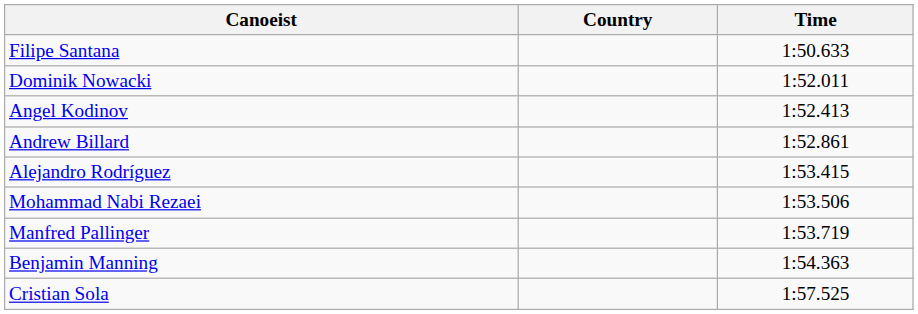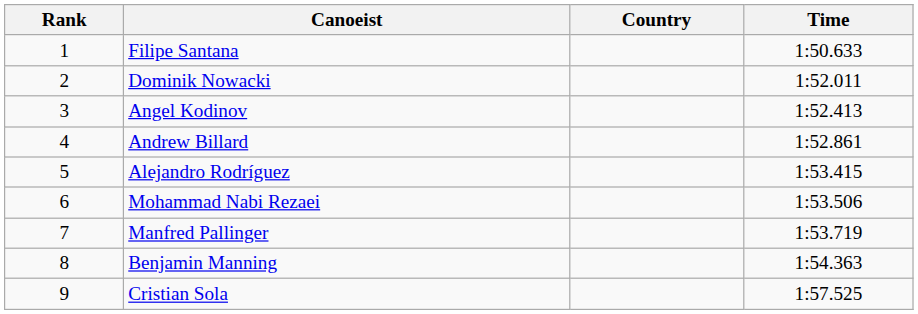+ column: Rank | 1 | 2 | 3 | 4 | 5 | 6 | 7 | 8 | 9
